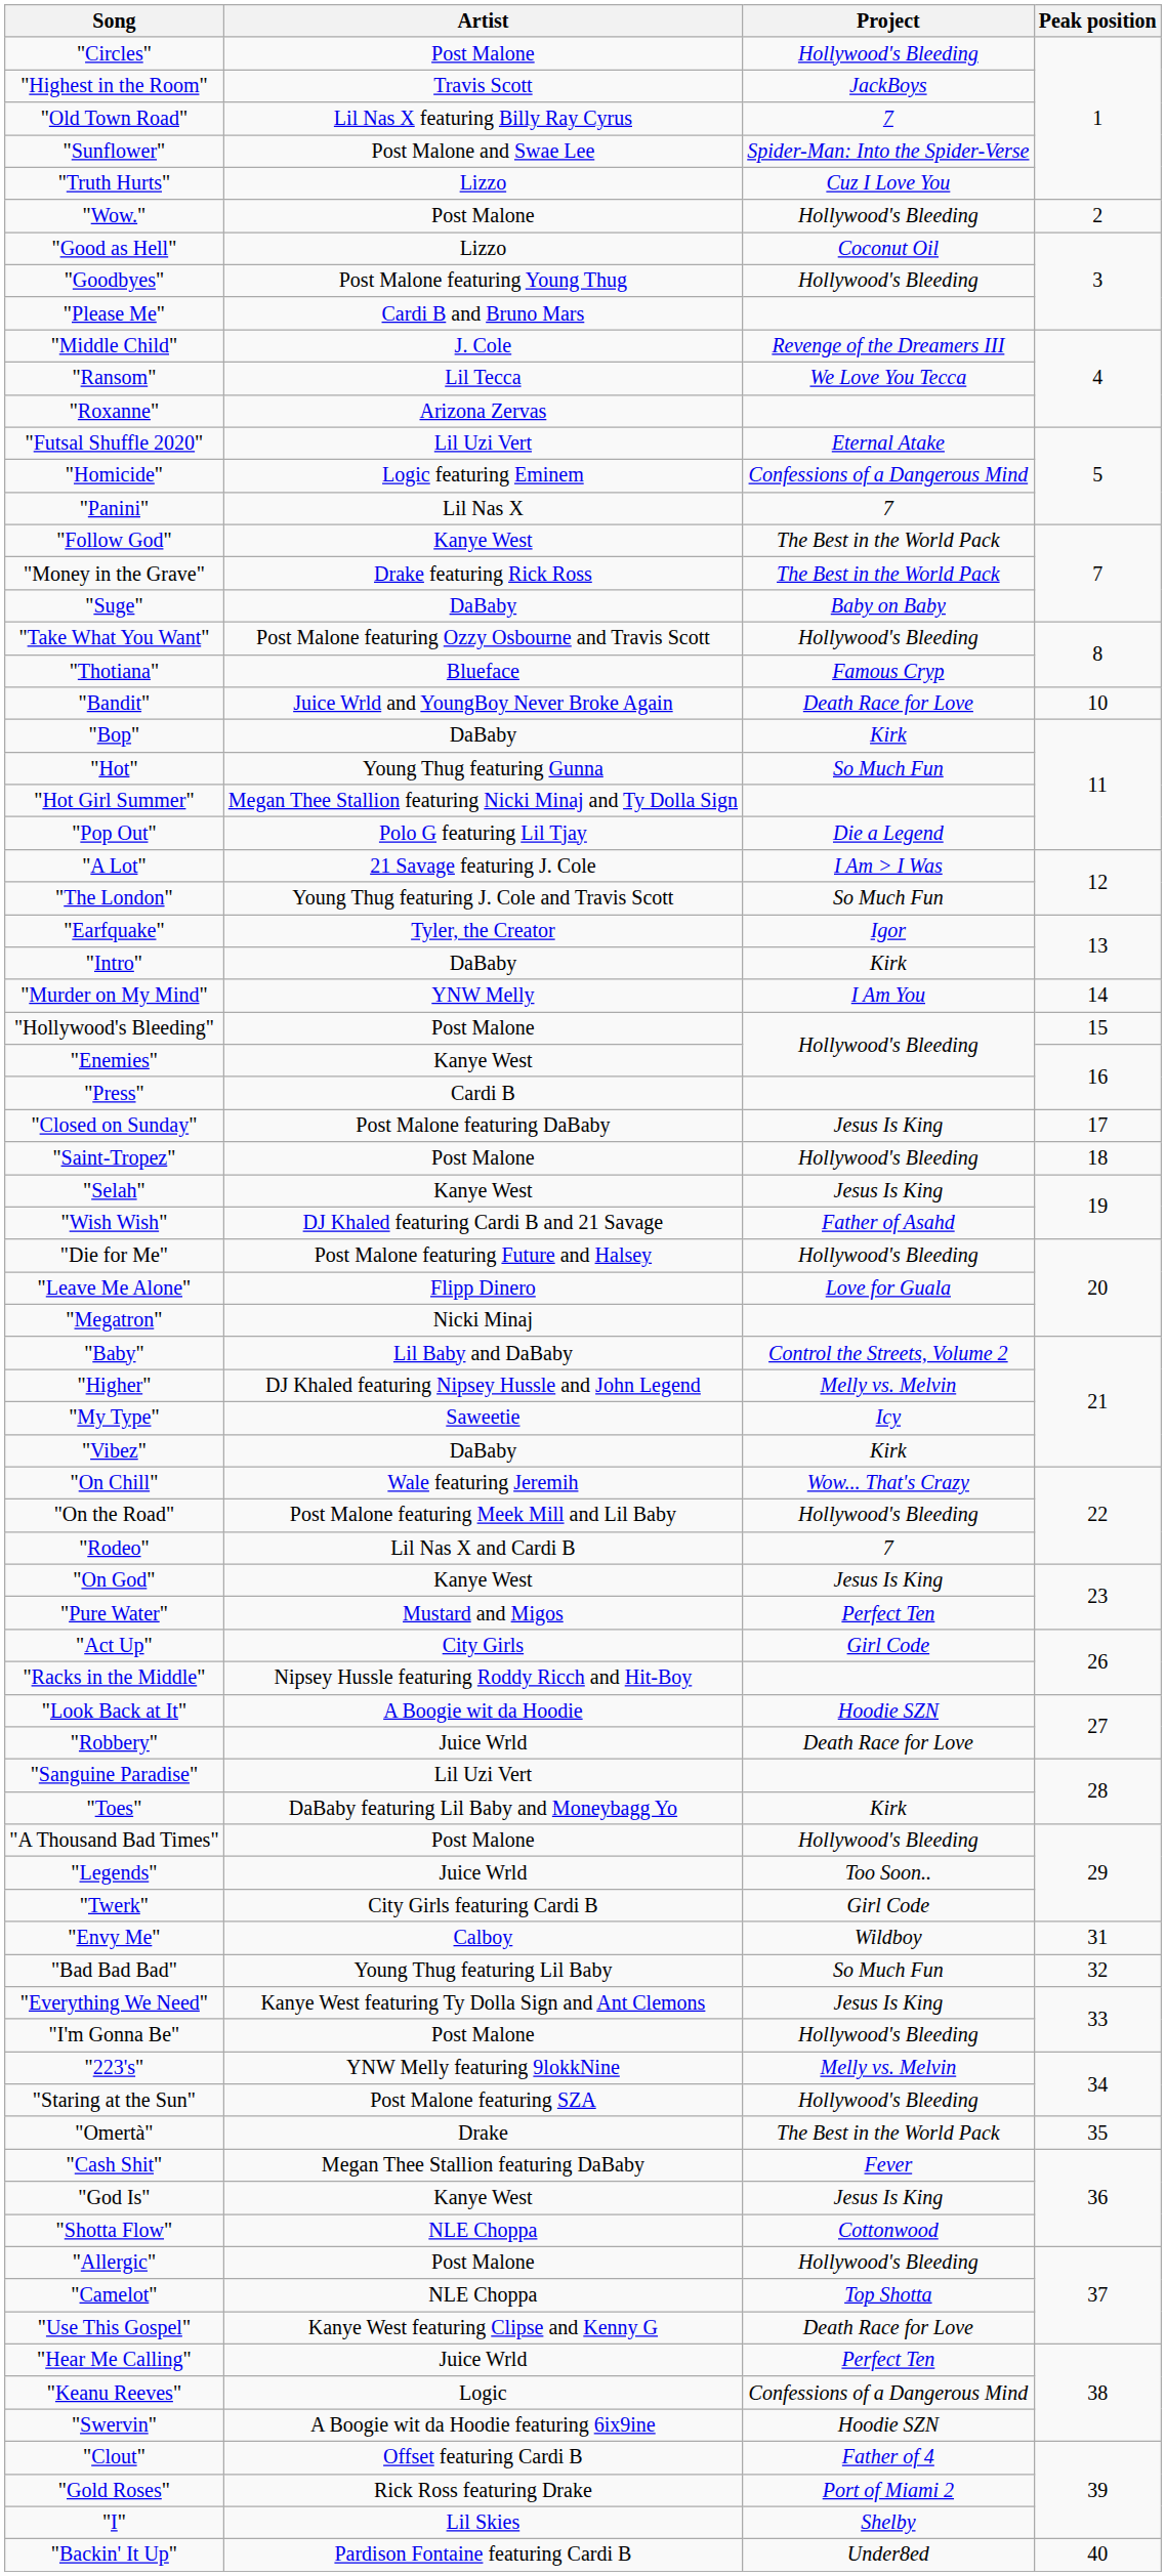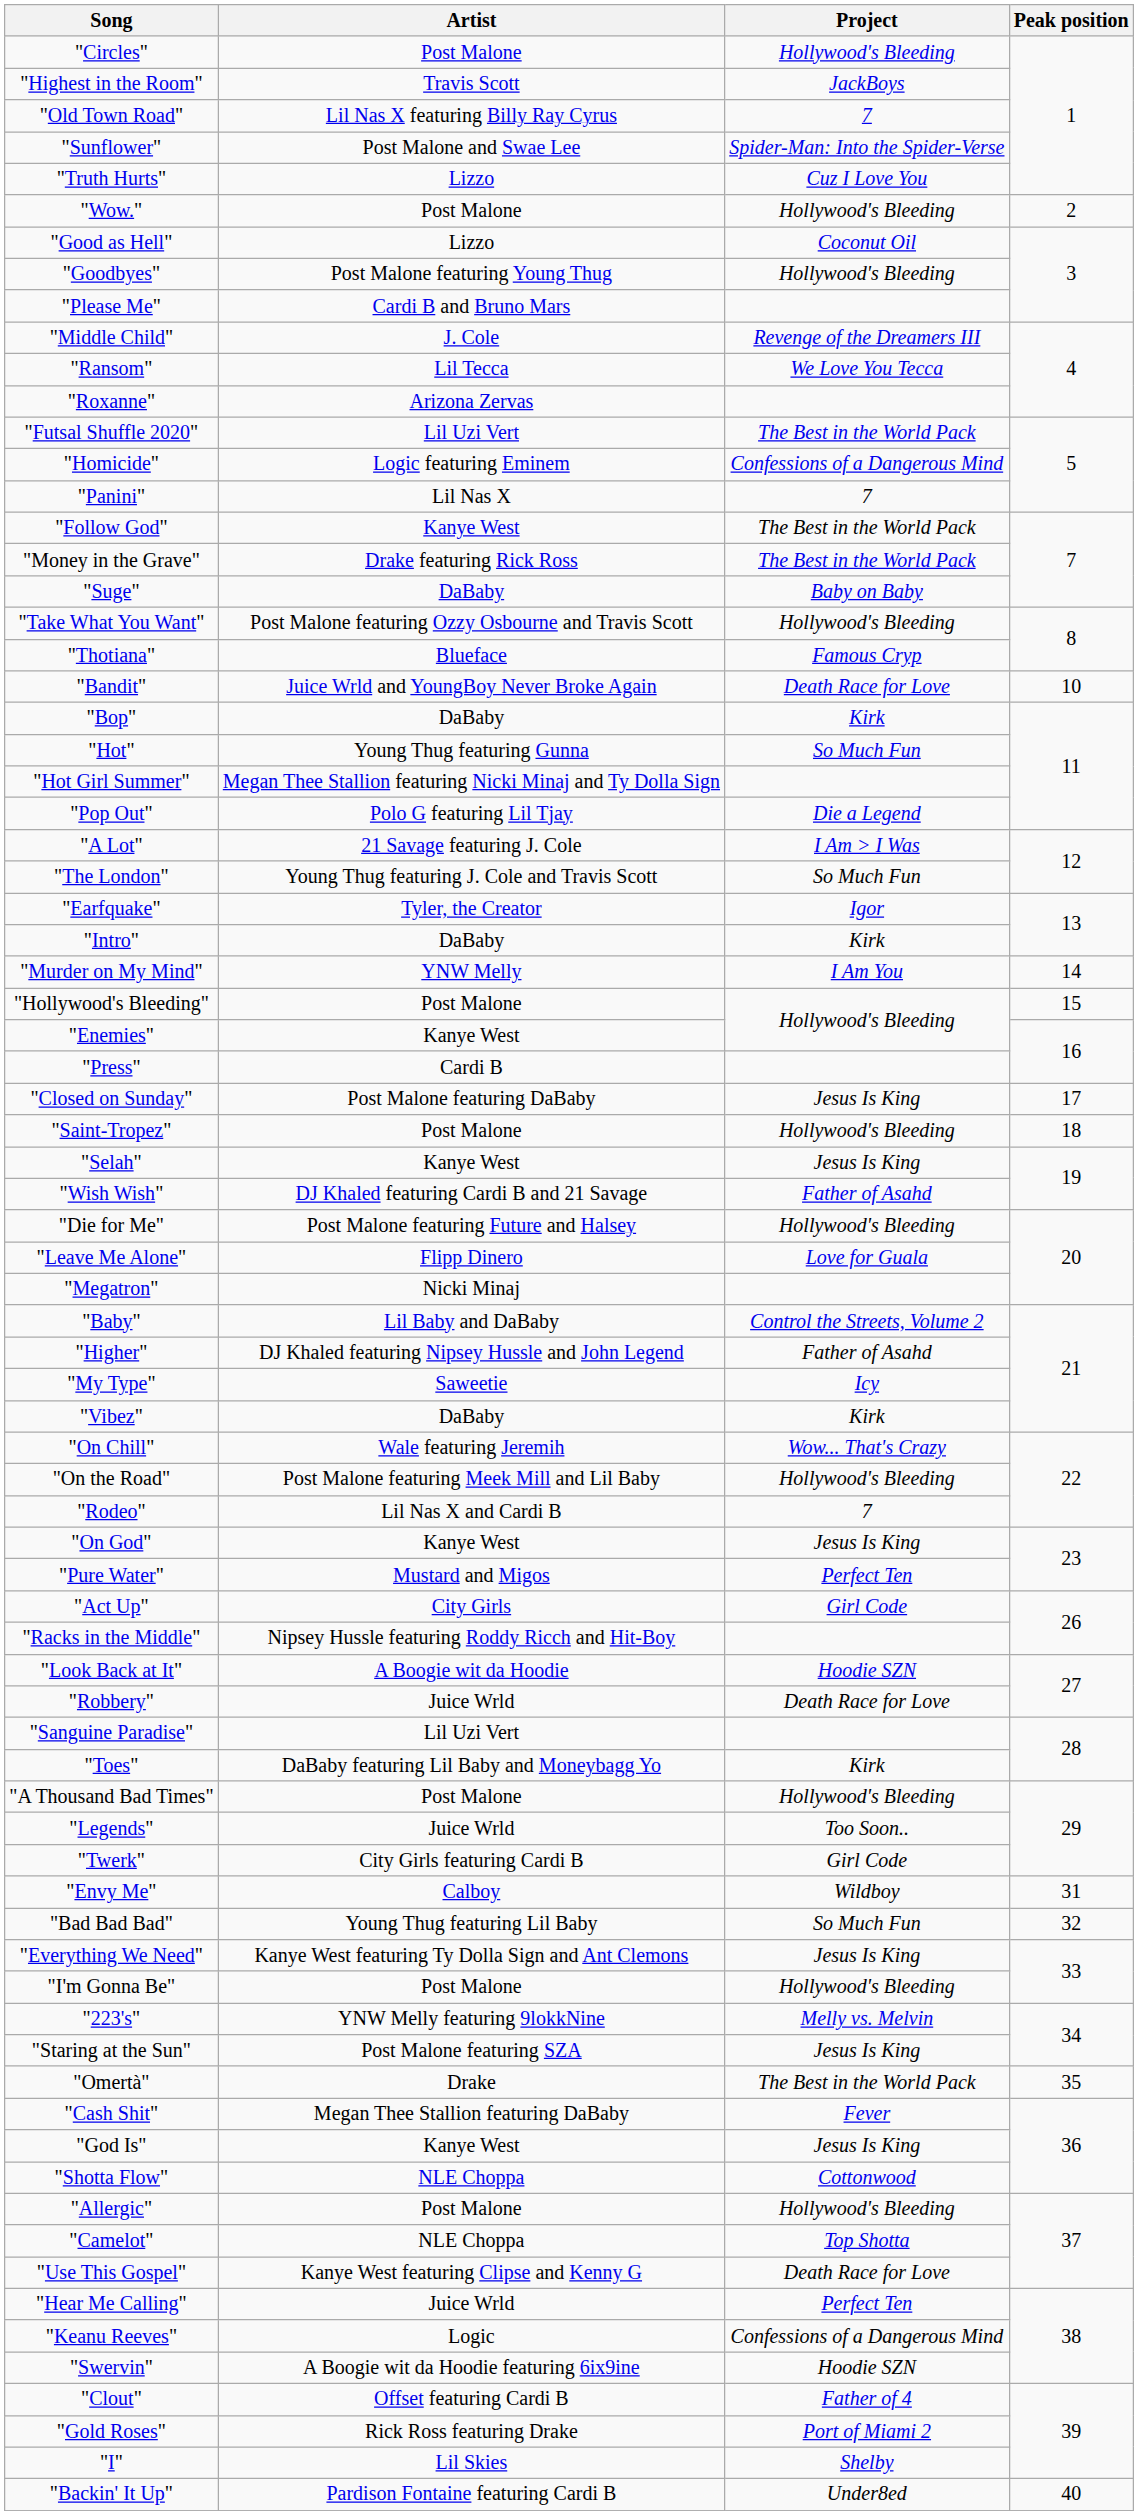"Futsal Shuffle 2020" | Project: Eternal Atake -> The Best in the World Pack
"Higher" | Project: Melly vs. Melvin -> Father of Asahd
"Staring at the Sun" | Project: Hollywood's Bleeding -> Jesus Is King
